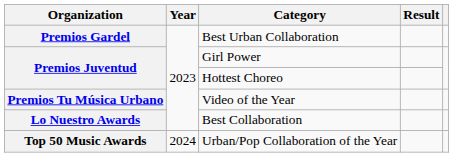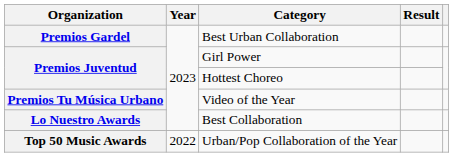Urban/Pop Collaboration of the Year | Year: 2024 -> 2022
